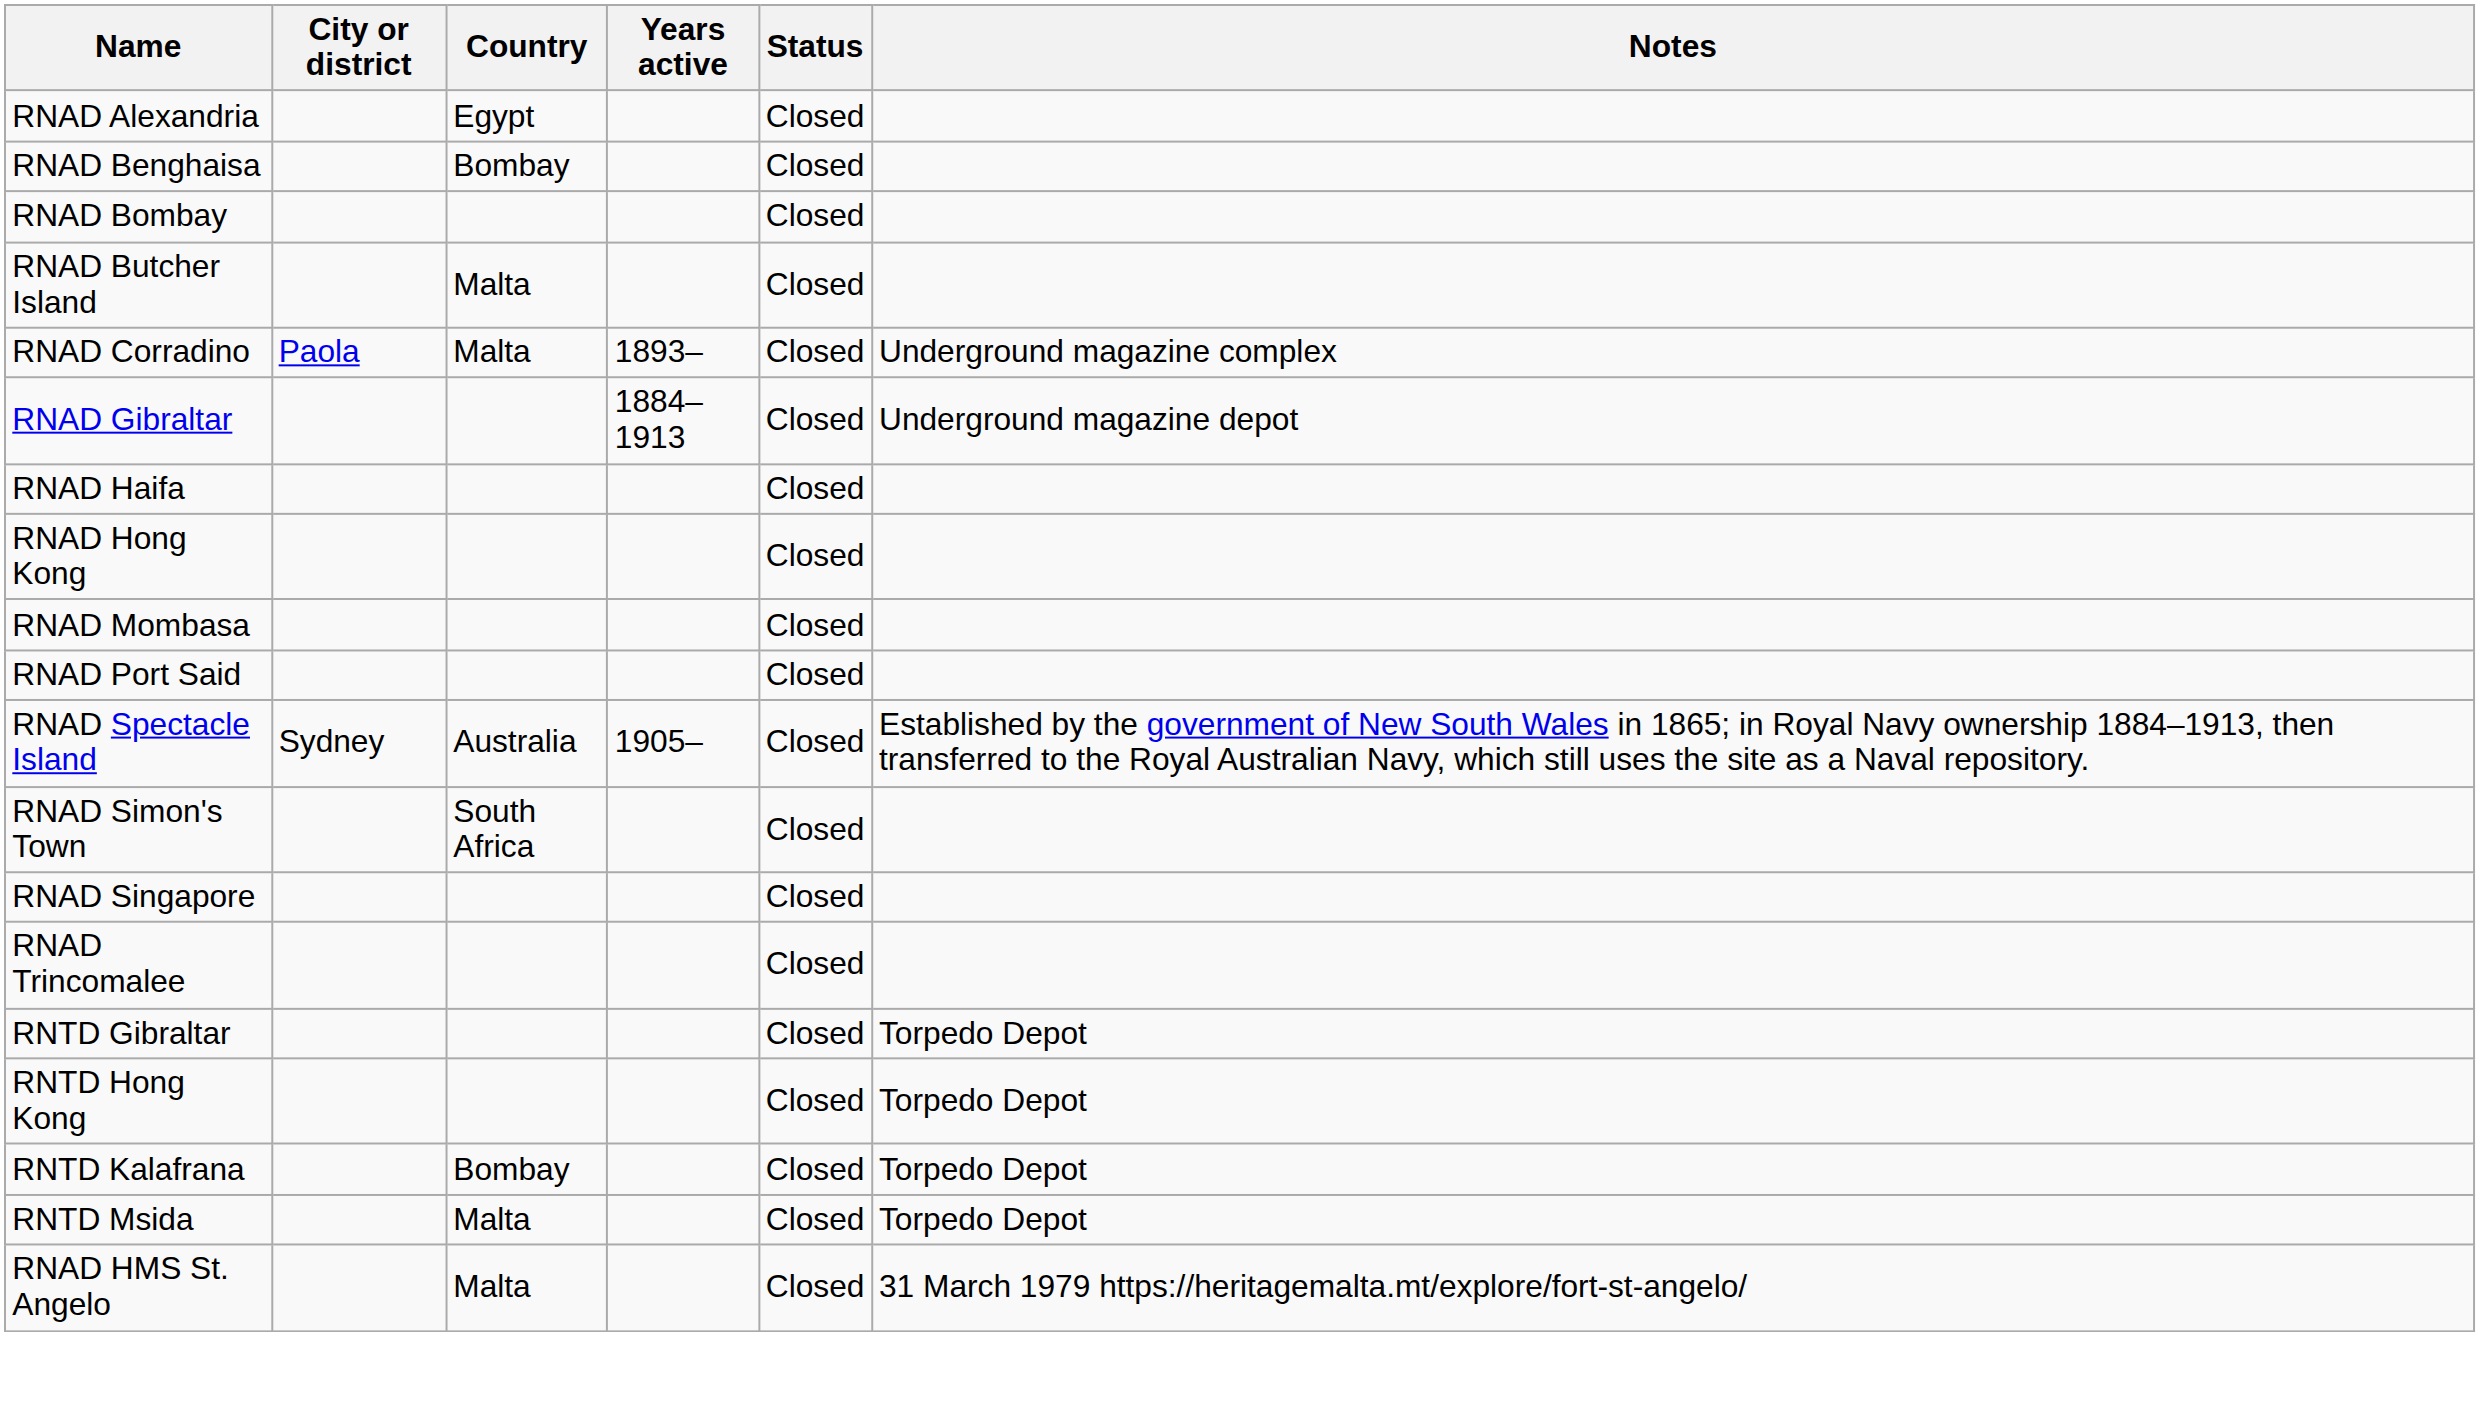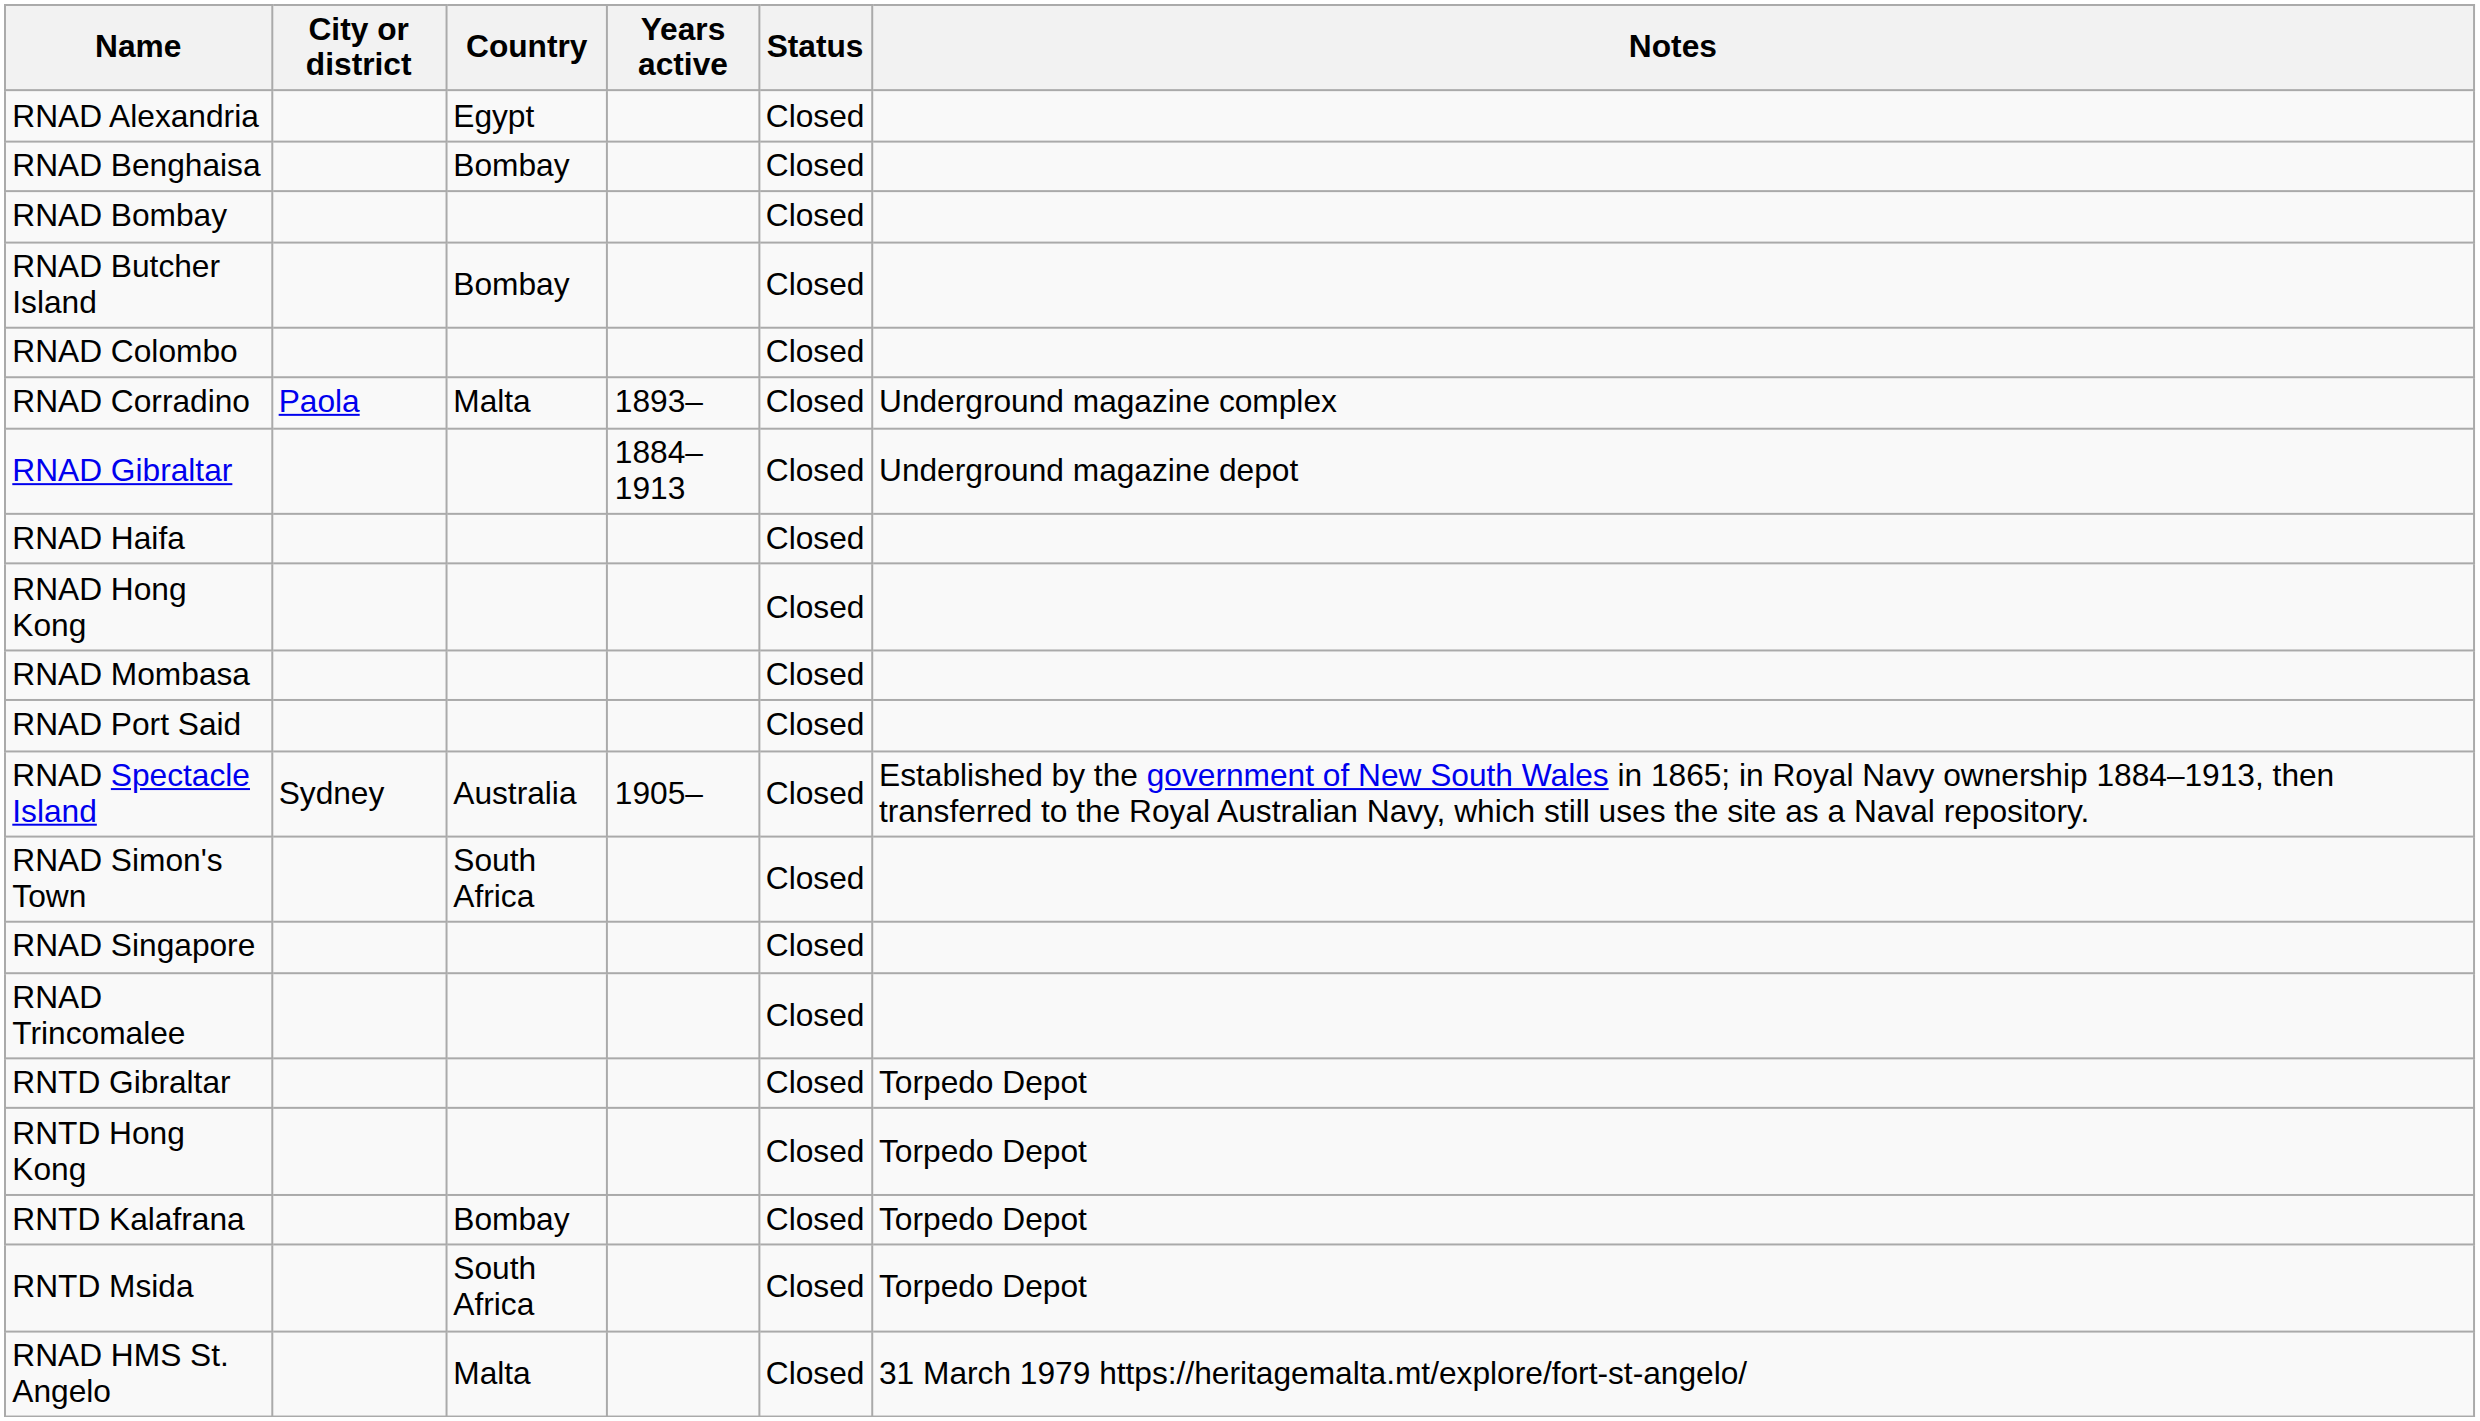RNAD Butcher Island | Country: Malta -> Bombay
+ row: RNAD Colombo | Closed
RNTD Msida | Country: Malta -> South Africa
